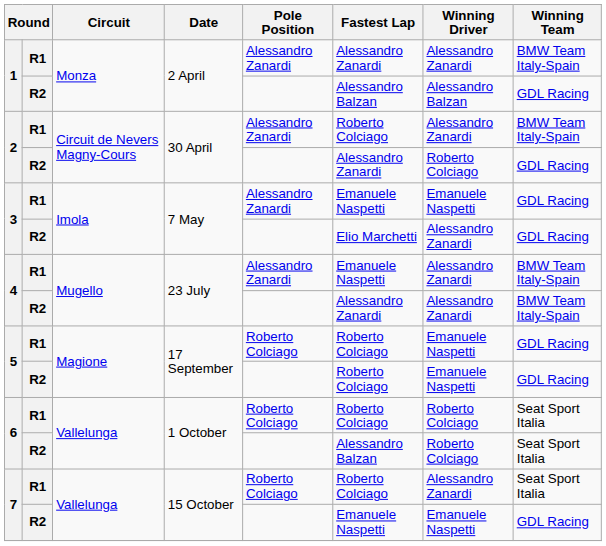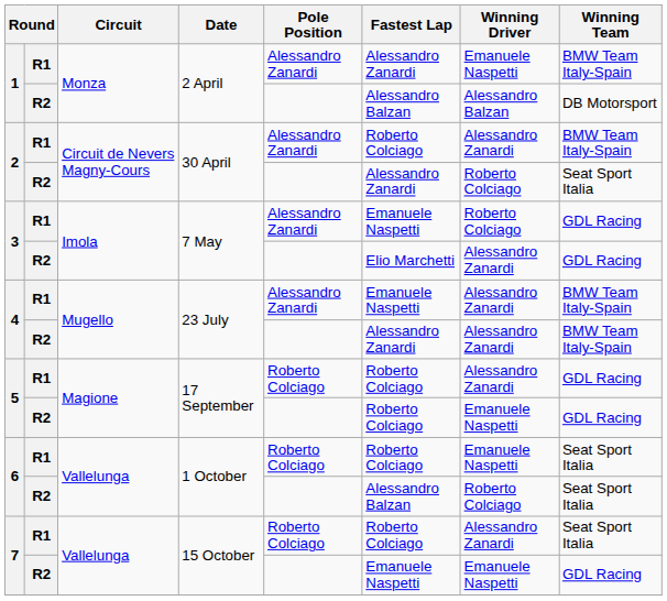1 / R1 | Winning Driver: Alessandro Zanardi -> Emanuele Naspetti
1 / R2 | Winning Team: GDL Racing -> DB Motorsport
2 / R2 | Winning Team: GDL Racing -> Seat Sport Italia
3 / R1 | Winning Driver: Emanuele Naspetti -> Roberto Colciago
5 / R1 | Winning Driver: Emanuele Naspetti -> Alessandro Zanardi
6 / R1 | Winning Driver: Roberto Colciago -> Emanuele Naspetti
